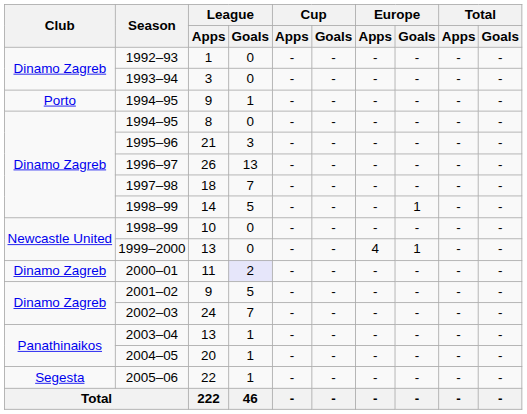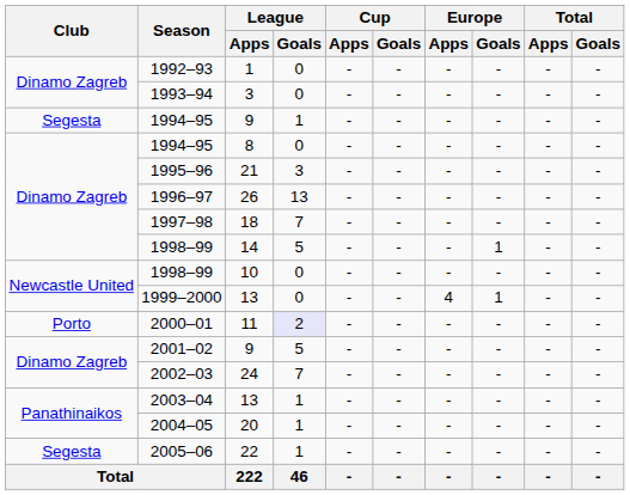1994–95 / 9 | Club: Porto -> Segesta
2000–01 | Club: Dinamo Zagreb -> Porto
